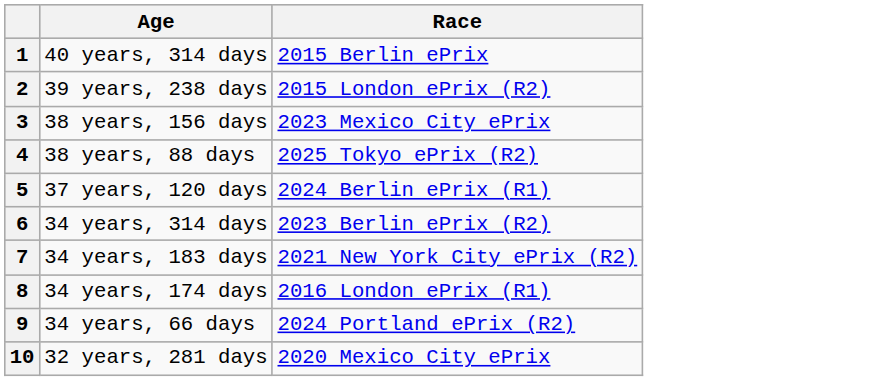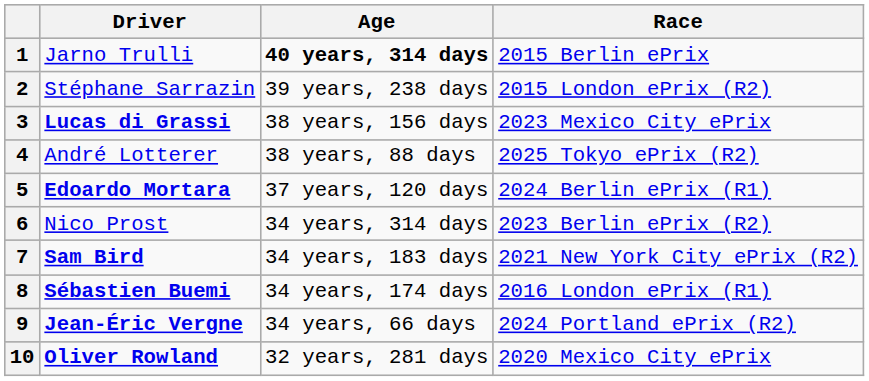+ column: Driver | Jarno Trulli | Stéphane Sarrazin | Lucas di Grassi | André Lotterer | Edoardo Mortara | Nico Prost | Sam Bird | Sébastien Buemi | Jean-Éric Vergne | Oliver Rowland
1 | Age: normal -> bold
